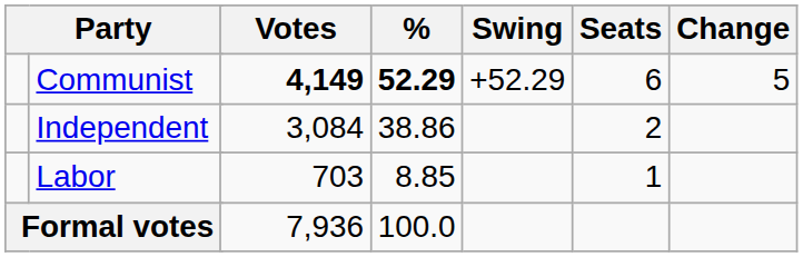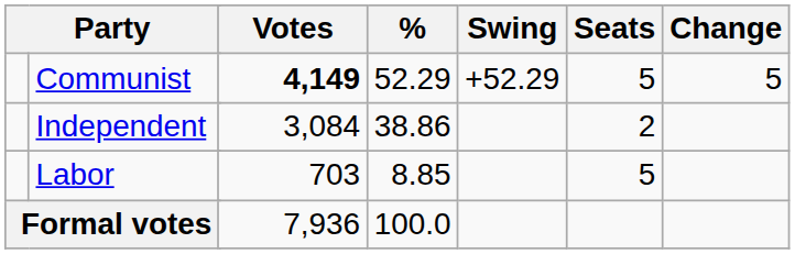Communist | %: bold -> normal
Communist | Seats: 6 -> 5
Labor | Seats: 1 -> 5
